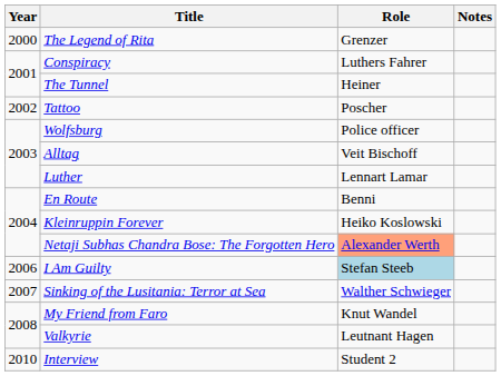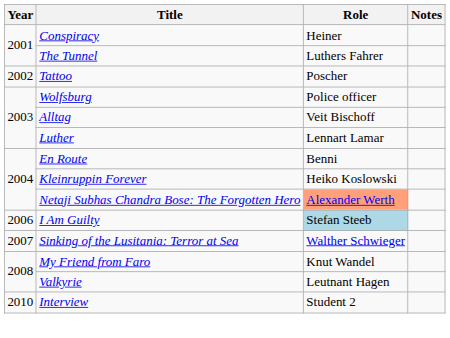- row: 2000 | The Legend of Rita | Grenzer
Conspiracy | Role: Luthers Fahrer -> Heiner
The Tunnel | Role: Heiner -> Luthers Fahrer
